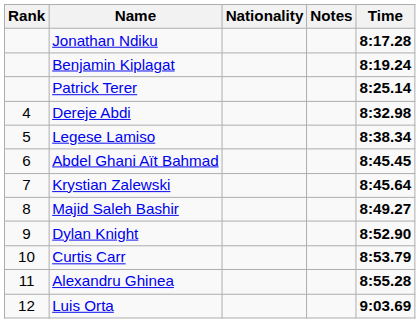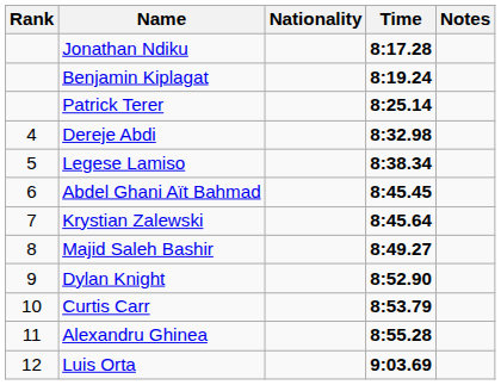columns swapped: Time <-> Notes
